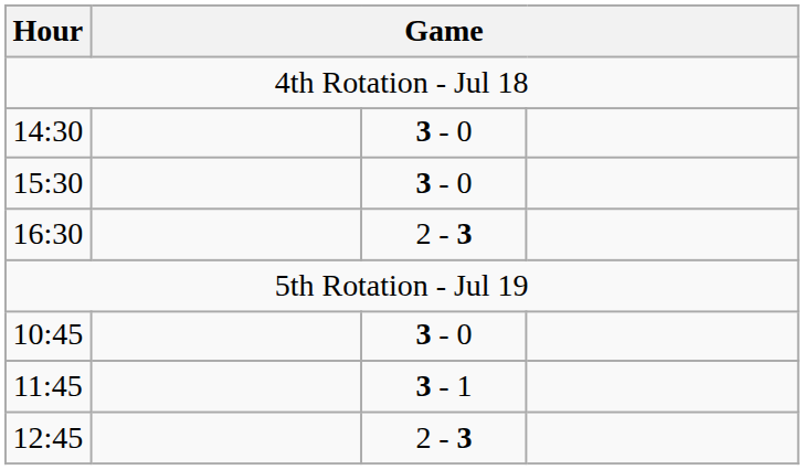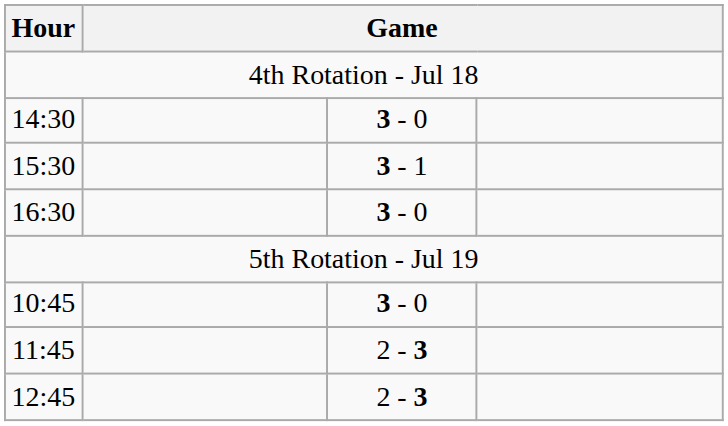15:30 | column 3: 3 - 0 -> 3 - 1
16:30 | column 3: 2 - 3 -> 3 - 0
11:45 | column 3: 3 - 1 -> 2 - 3
